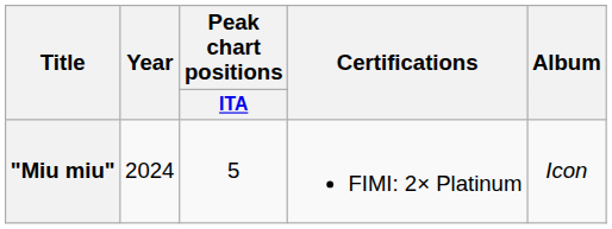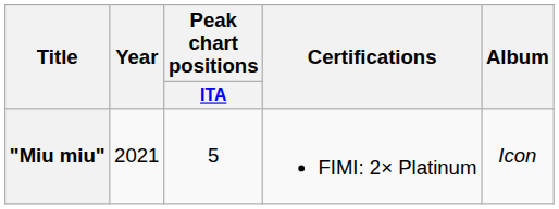"Miu miu" | Year: 2024 -> 2021
